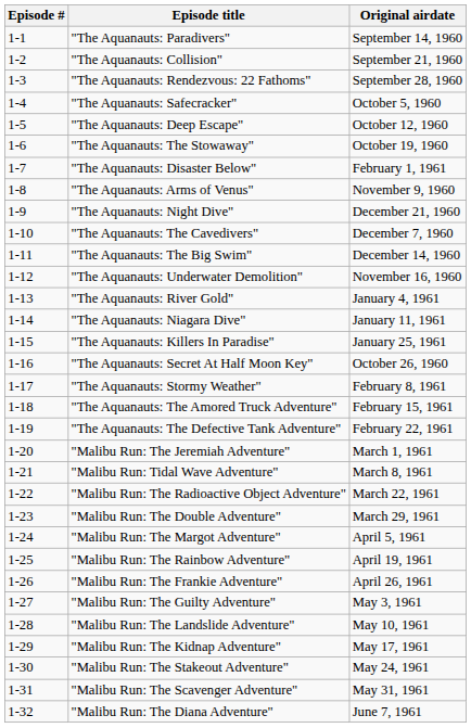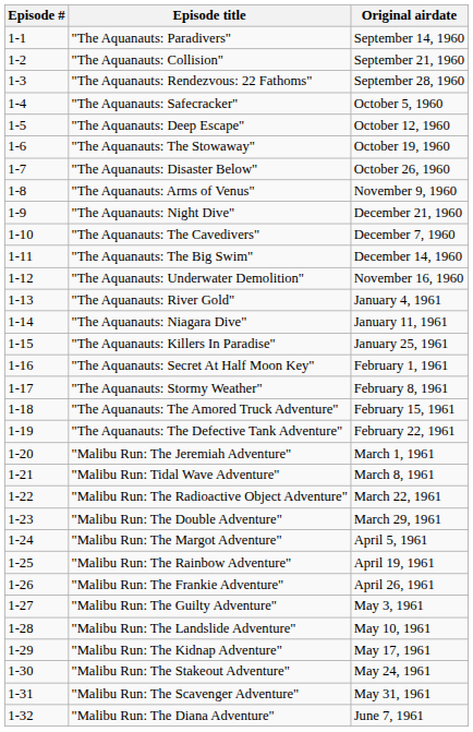"The Aquanauts: Disaster Below" | Original airdate: February 1, 1961 -> October 26, 1960
"The Aquanauts: Secret At Half Moon Key" | Original airdate: October 26, 1960 -> February 1, 1961
